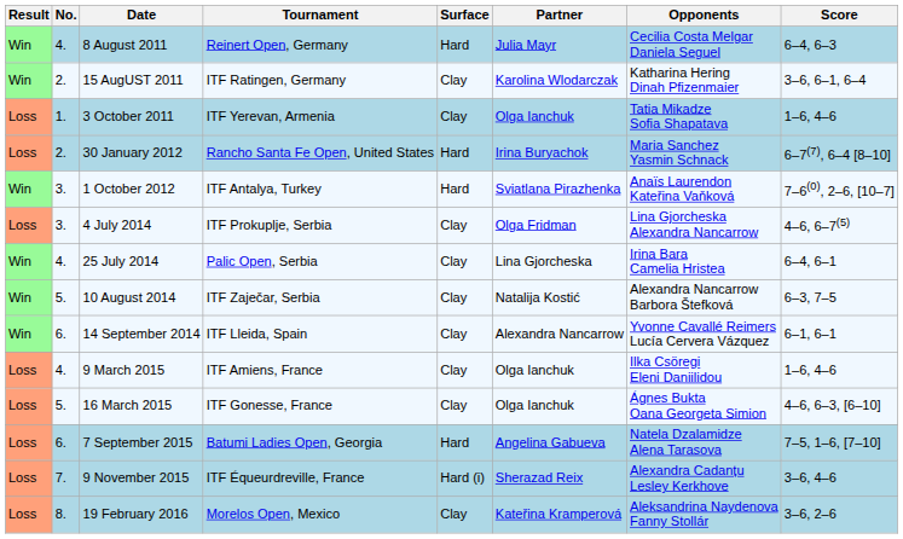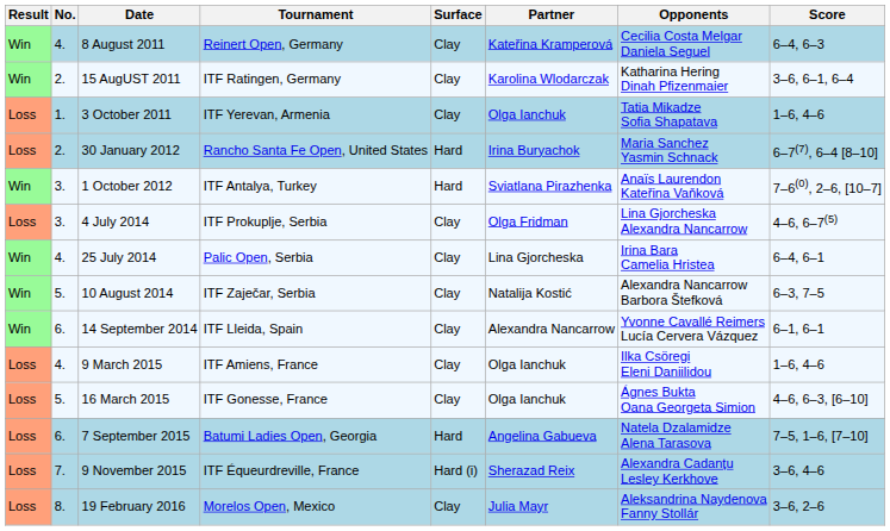8 August 2011 | Surface: Hard -> Clay
8 August 2011 | Partner: Julia Mayr -> Kateřina Kramperová
19 February 2016 | Partner: Kateřina Kramperová -> Julia Mayr
